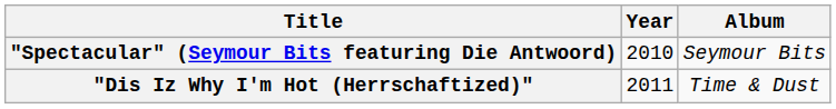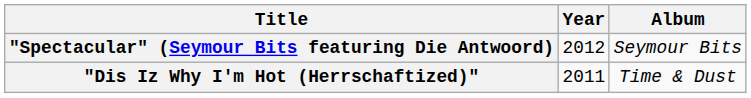"Spectacular" (Seymour Bits featuring Die Antwoord) | Year: 2010 -> 2012
